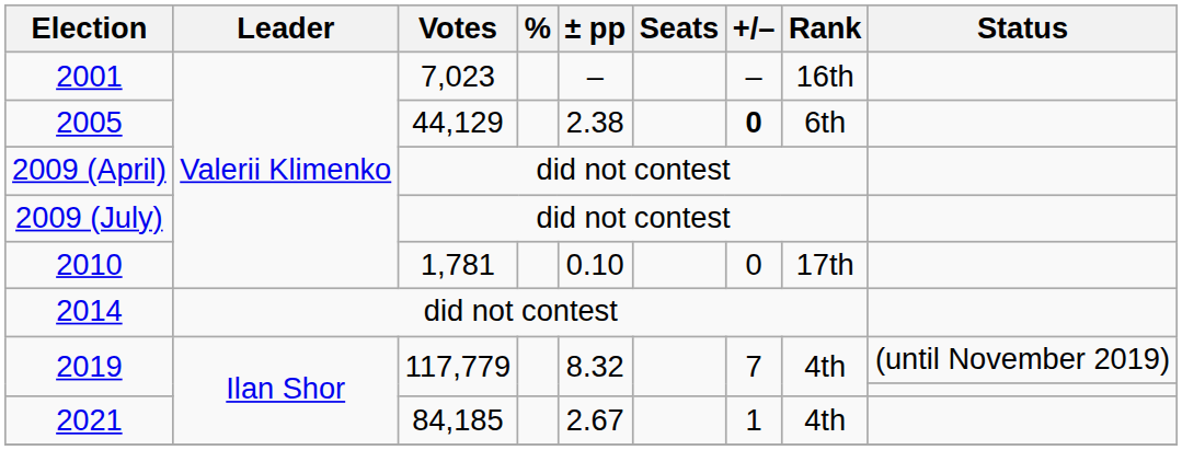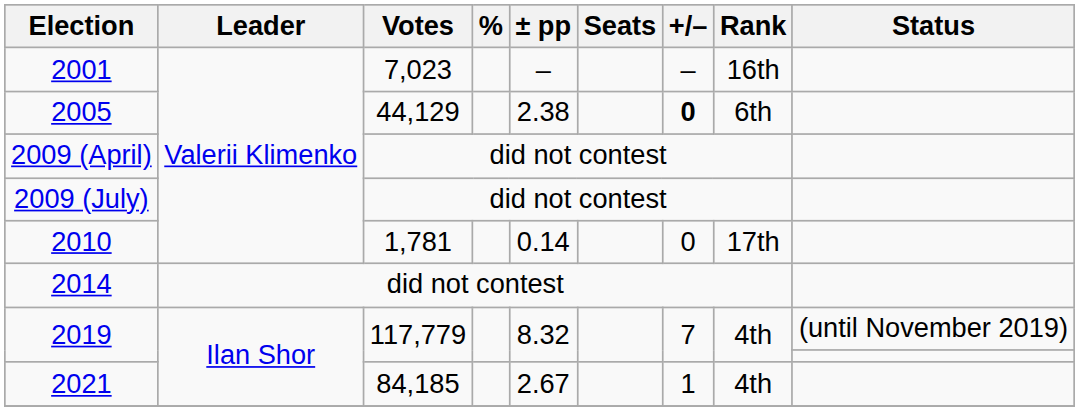2010 | ± pp: 0.10 -> 0.14
